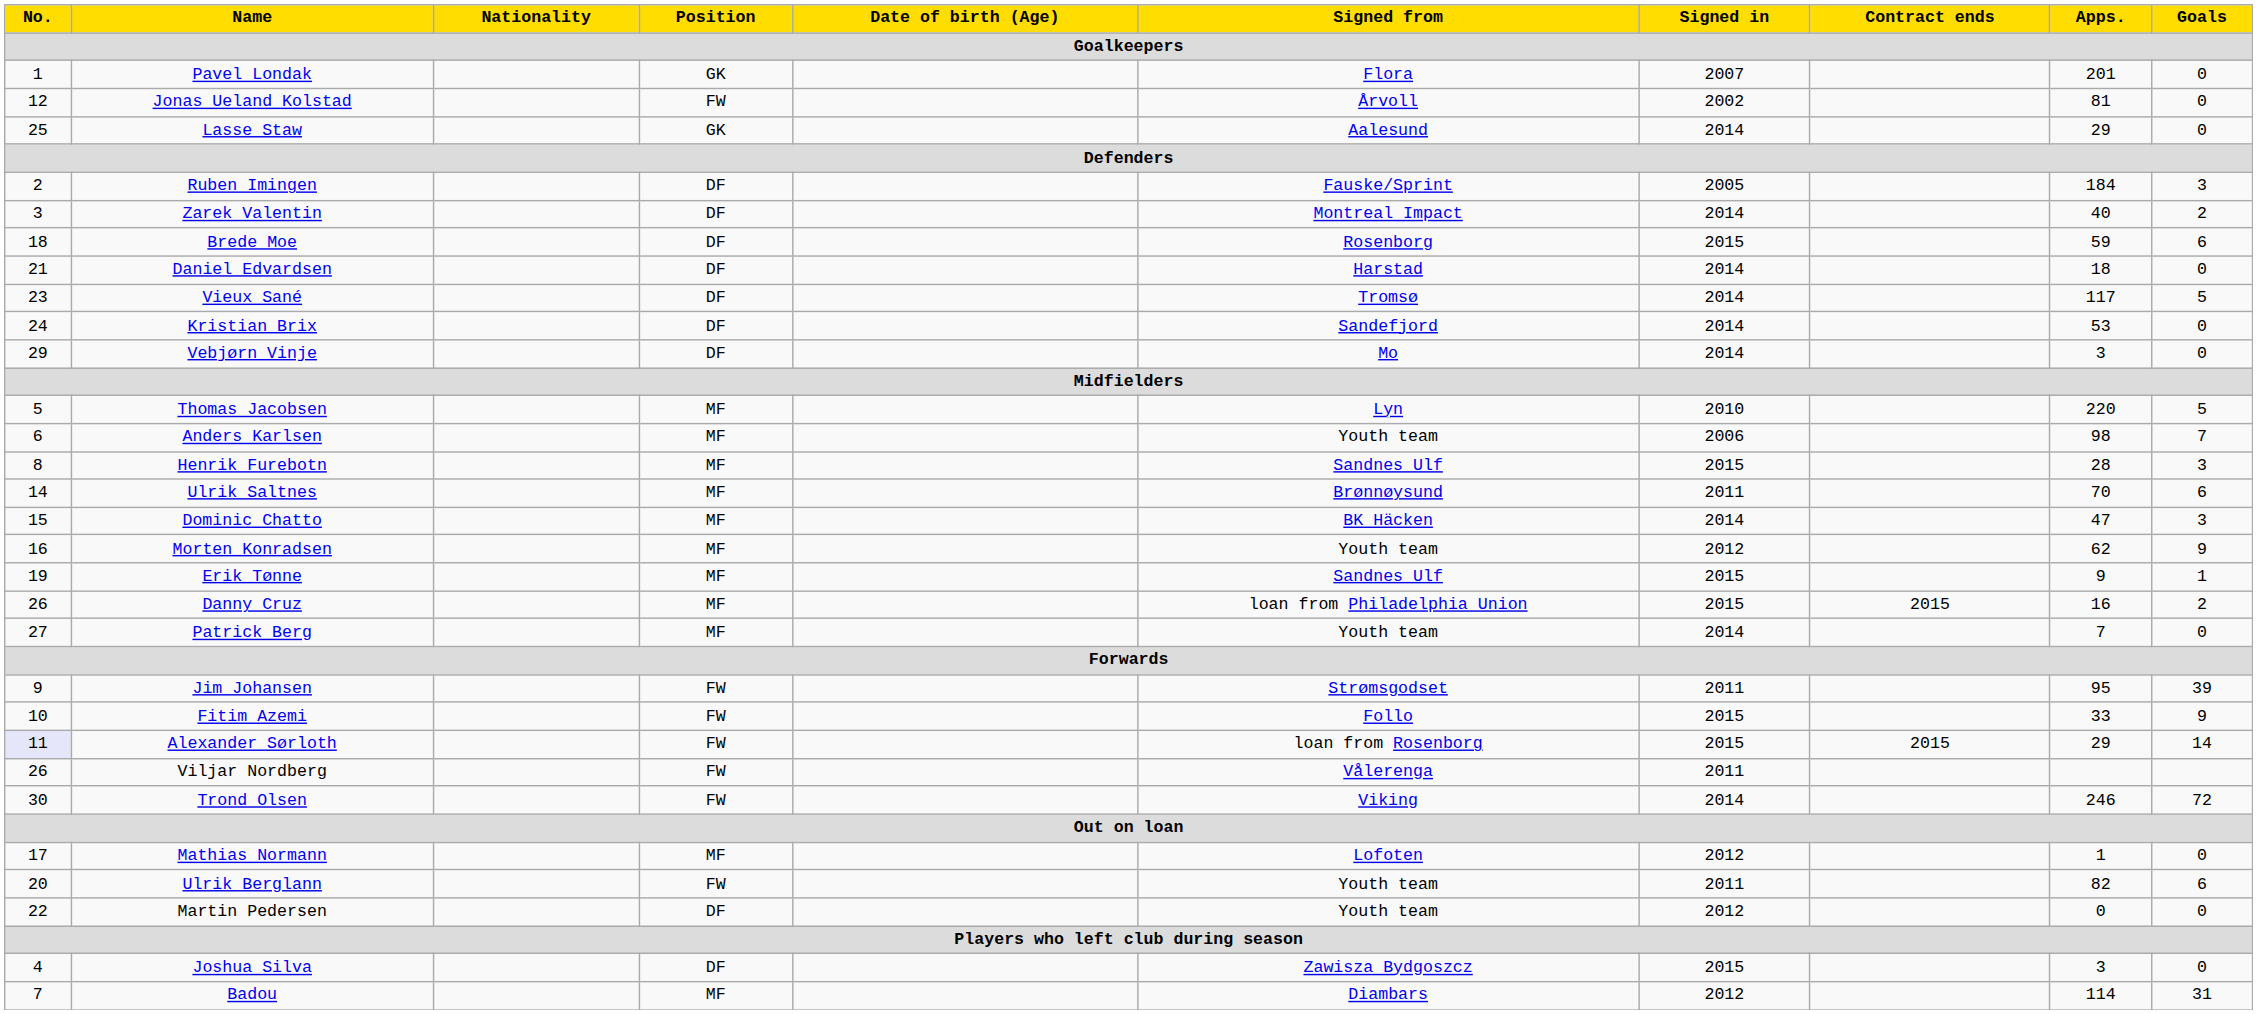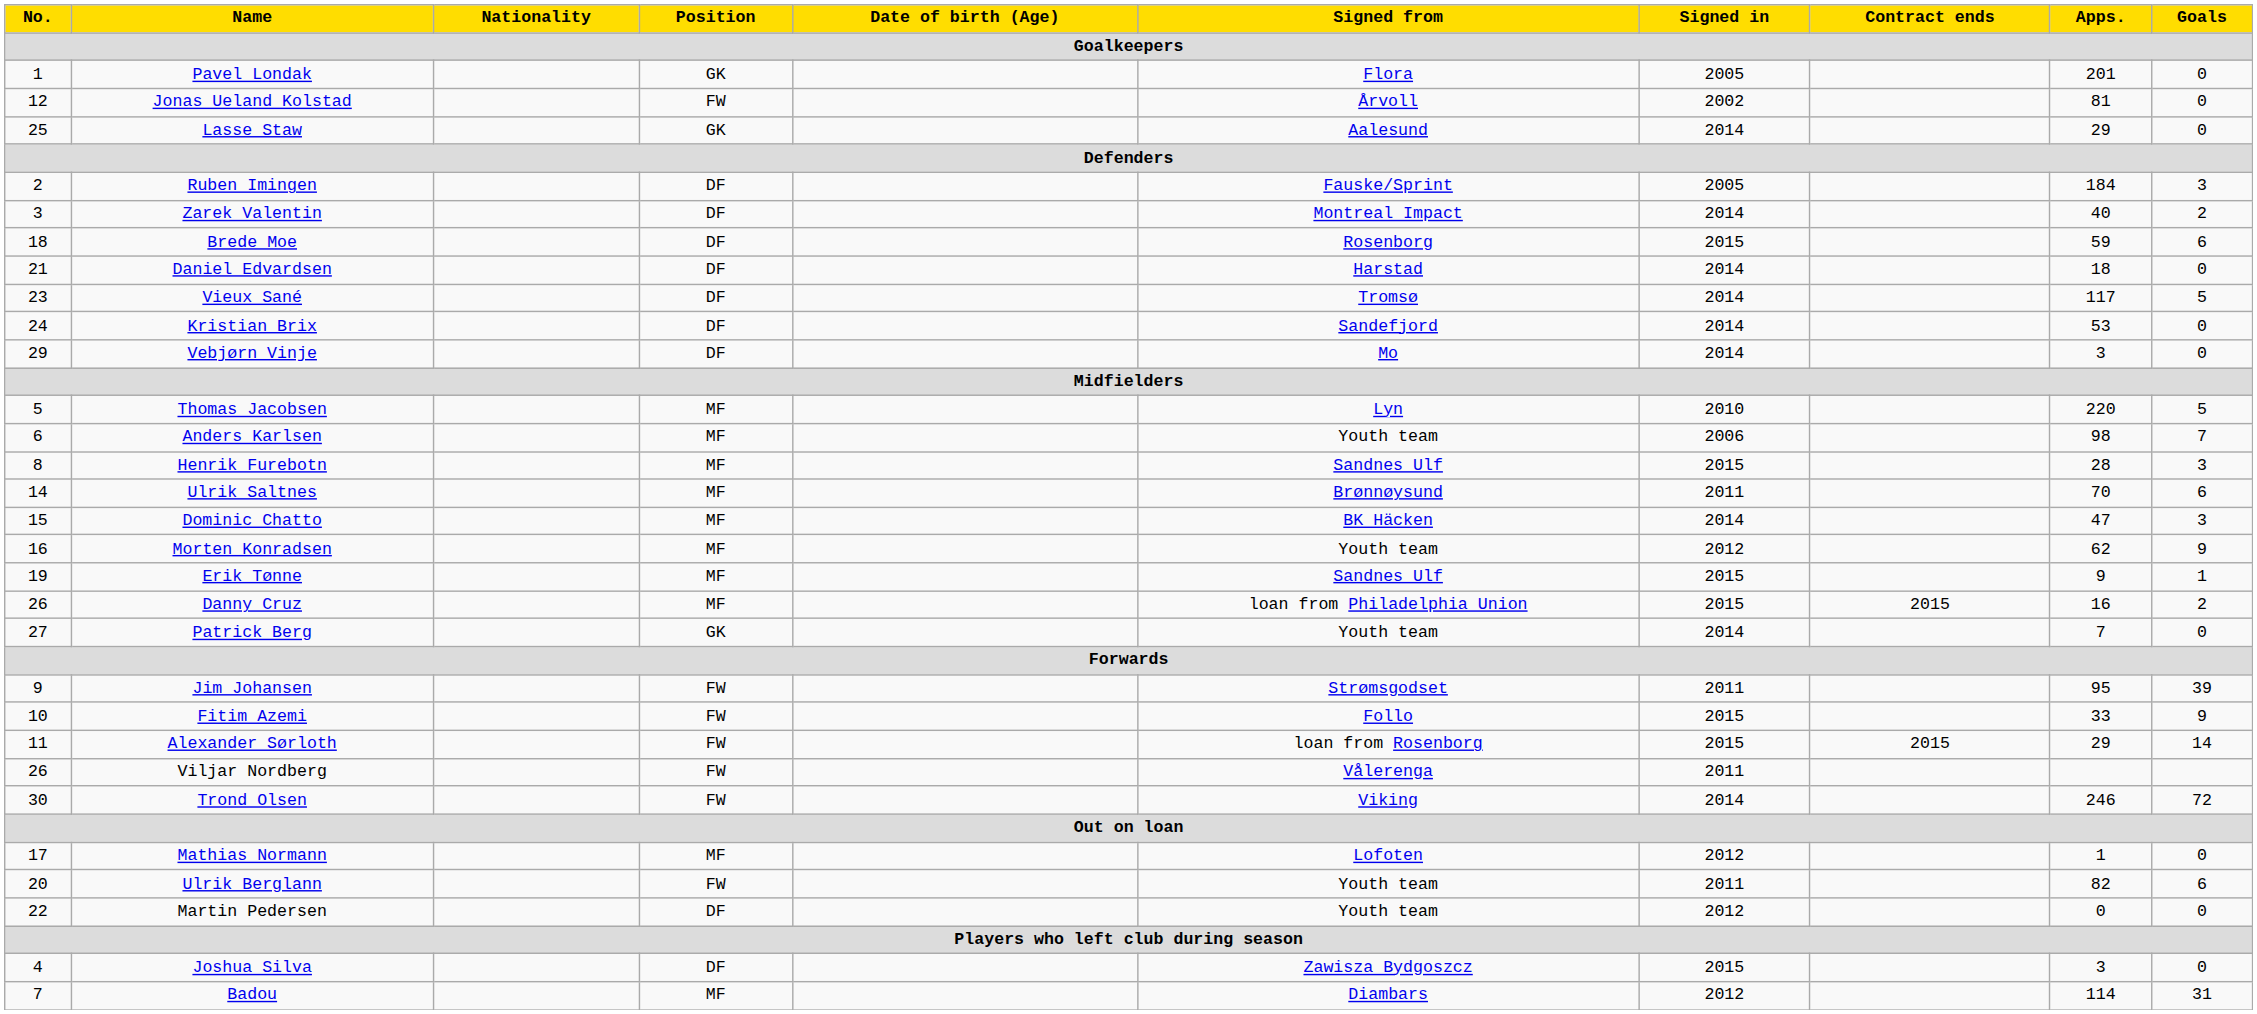Pavel Londak | Signed in: 2007 -> 2005
Patrick Berg | Position: MF -> GK
Alexander Sørloth | No.: lavender background -> no background
